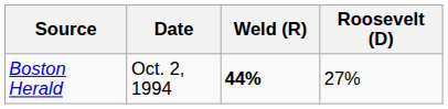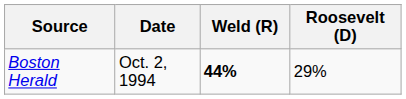Boston Herald | Roosevelt (D): 27% -> 29%
